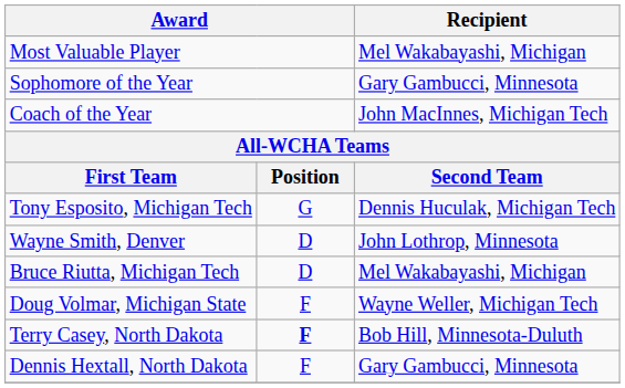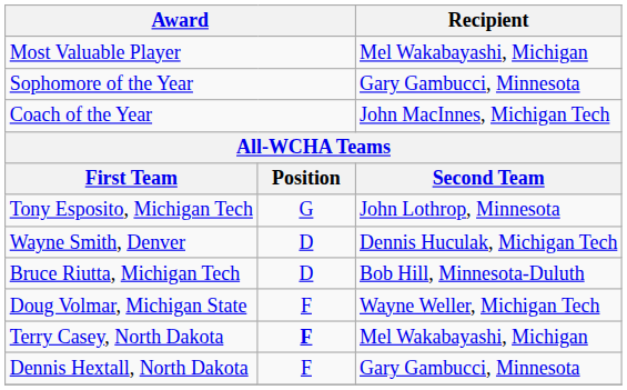Tony Esposito, Michigan Tech | Recipient: Dennis Huculak, Michigan Tech -> John Lothrop, Minnesota
Wayne Smith, Denver | Recipient: John Lothrop, Minnesota -> Dennis Huculak, Michigan Tech
Bruce Riutta, Michigan Tech | Recipient: Mel Wakabayashi, Michigan -> Bob Hill, Minnesota-Duluth
Terry Casey, North Dakota | Recipient: Bob Hill, Minnesota-Duluth -> Mel Wakabayashi, Michigan
